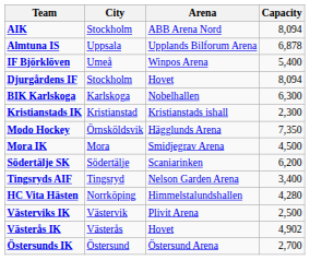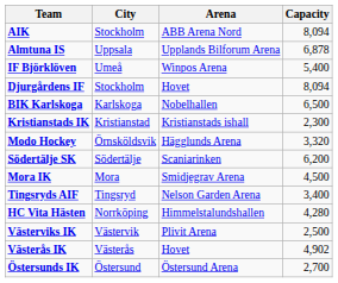BIK Karlskoga | Capacity: 6,300 -> 6,500
Modo Hockey | Capacity: 7,350 -> 3,320
rows swapped: Mora IK <-> Södertälje SK
